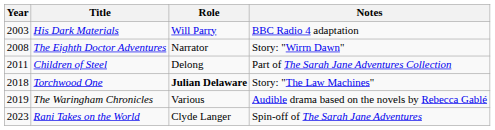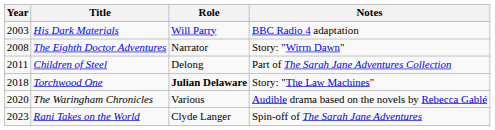The Waringham Chronicles | Year: 2019 -> 2020
